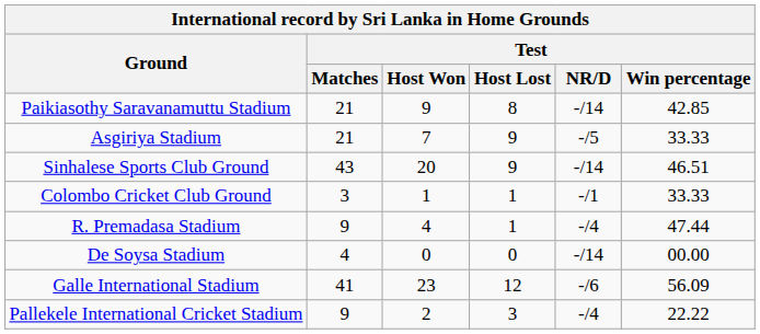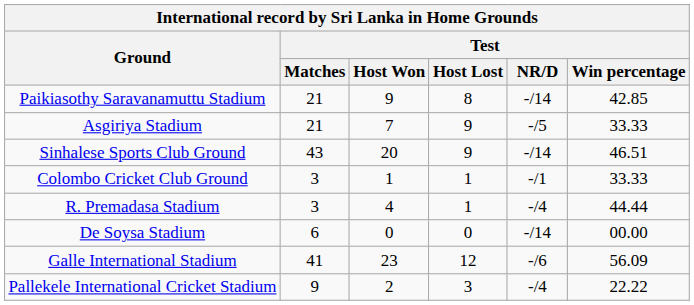R. Premadasa Stadium | Test / Matches: 9 -> 3
R. Premadasa Stadium | Test / Win percentage: 47.44 -> 44.44
De Soysa Stadium | Test / Matches: 4 -> 6
